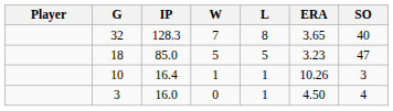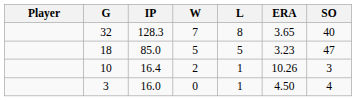10 | W: 1 -> 2
